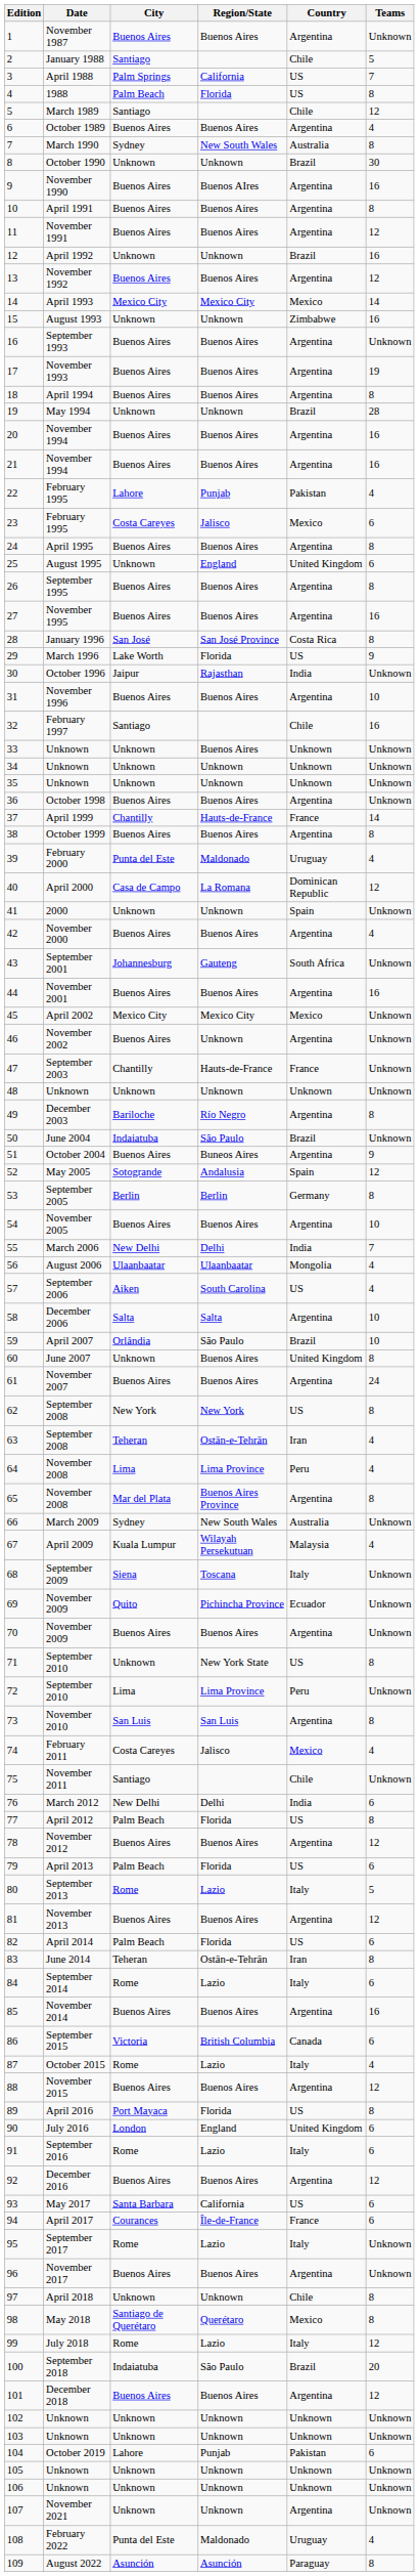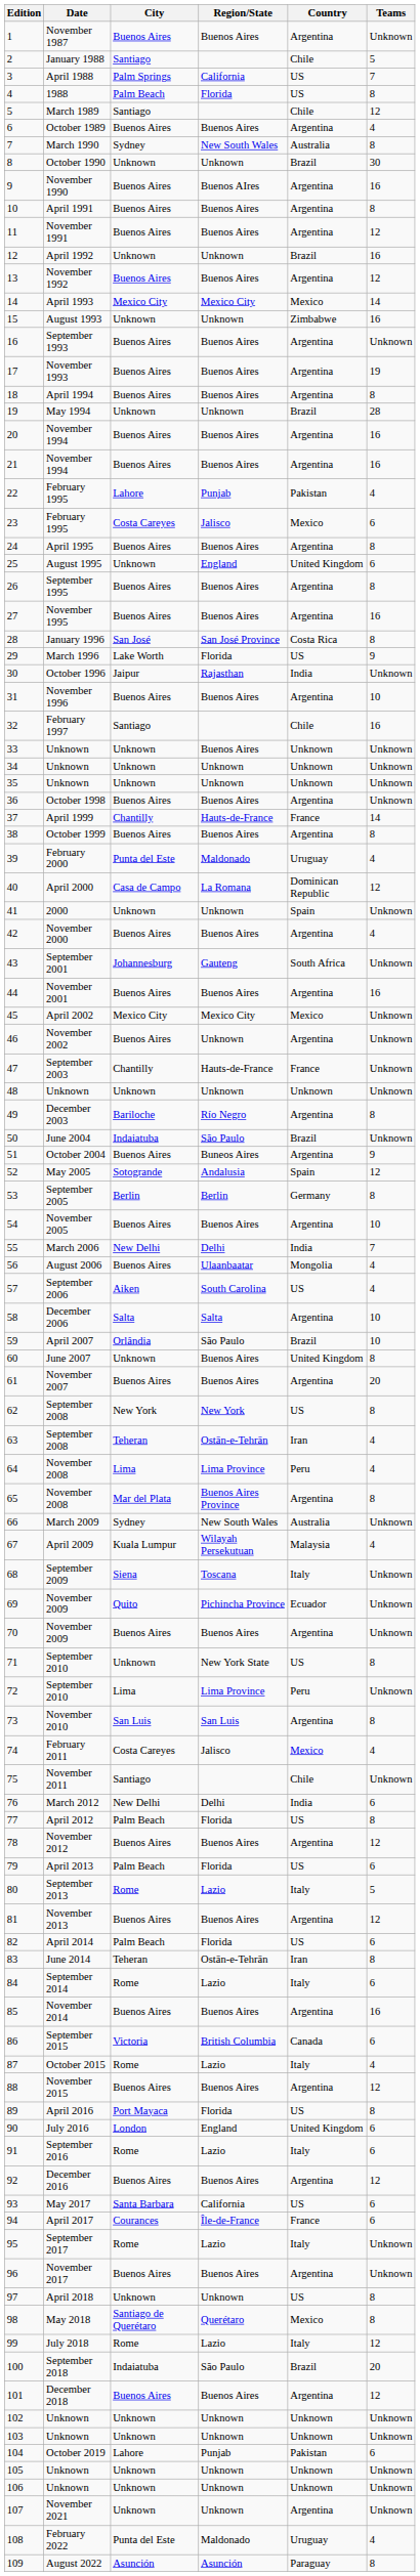56 | City: Ulaanbaatar -> Buenos Aires
61 | Teams: 24 -> 20
97 | Country: Chile -> US
